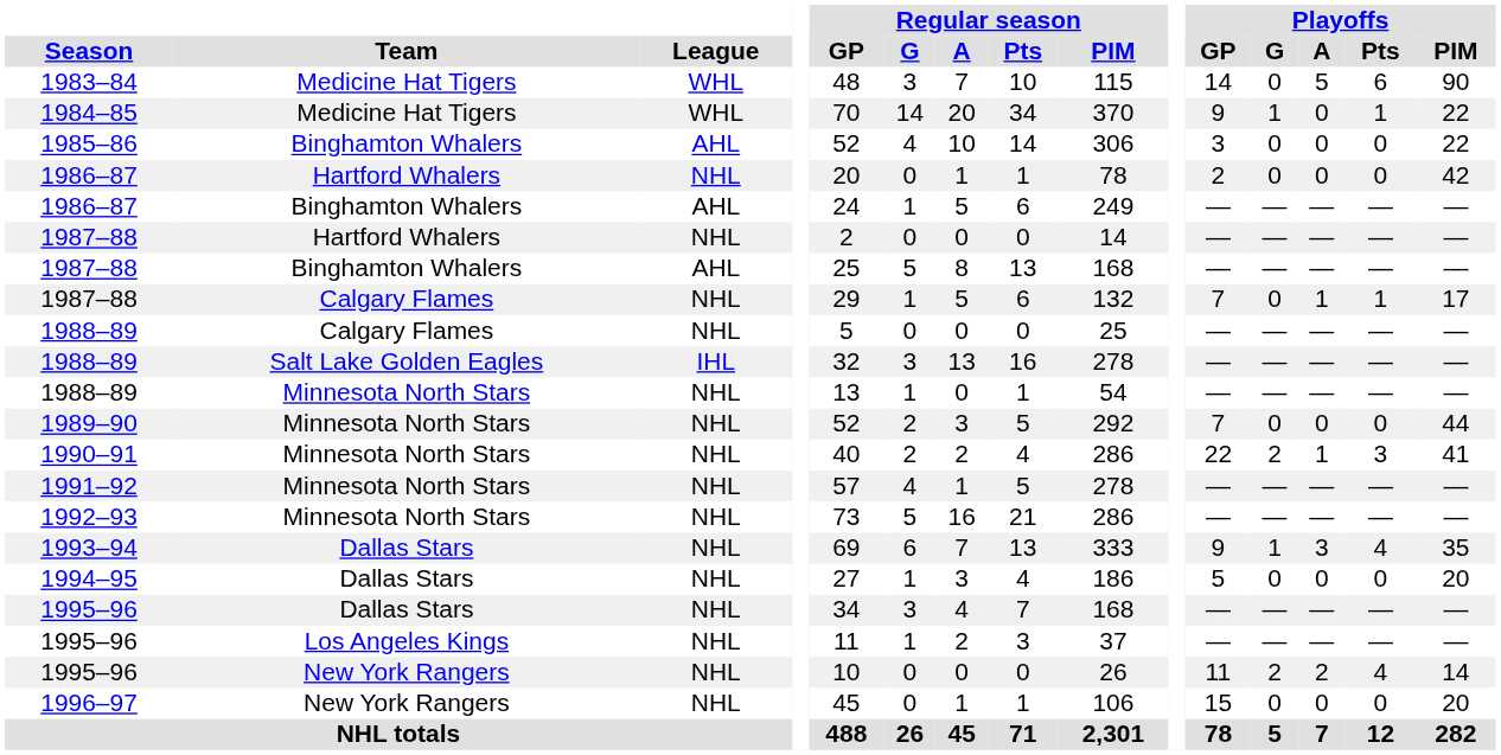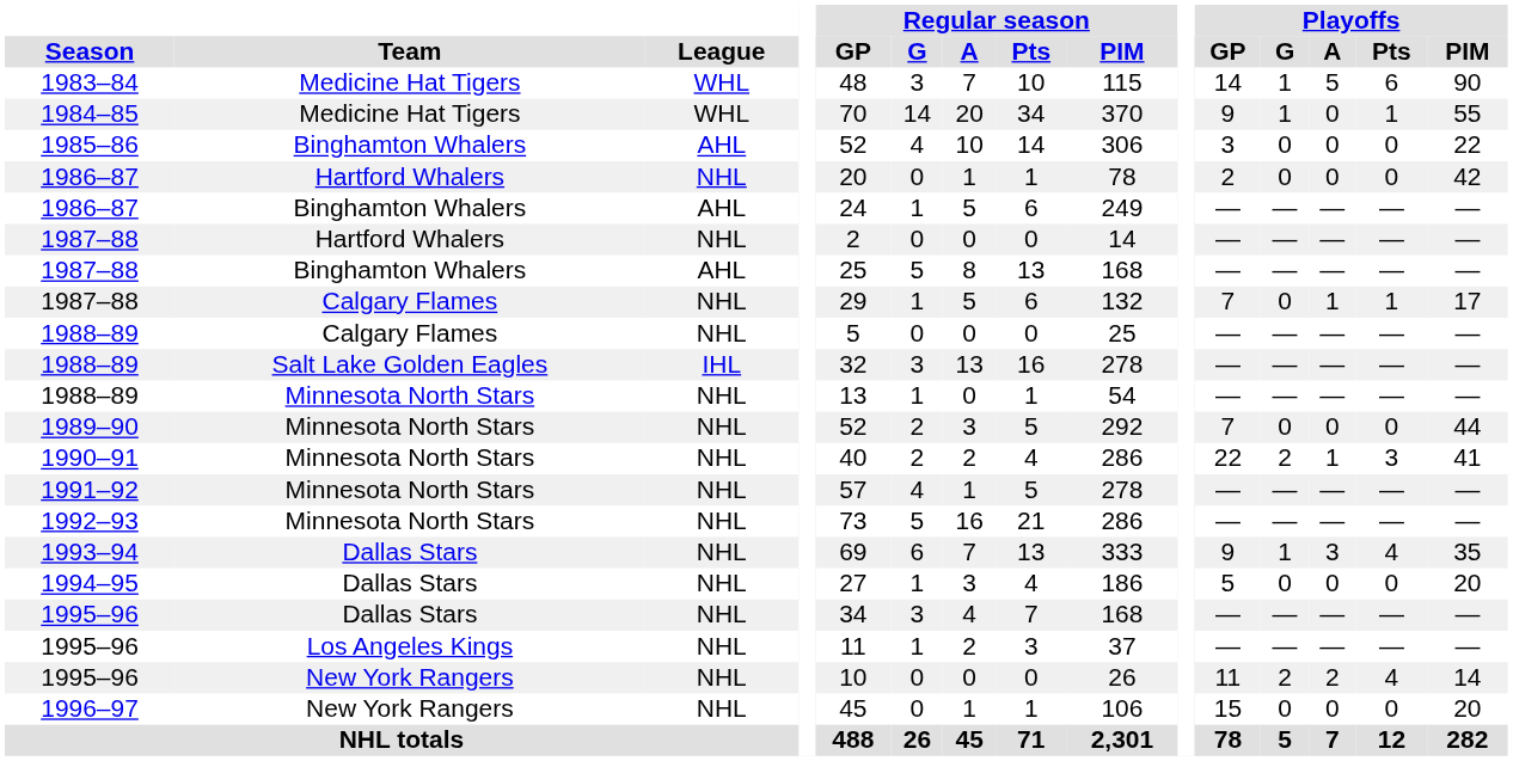1983–84 | Playoffs / G: 0 -> 1
1984–85 | Playoffs / PIM: 22 -> 55
